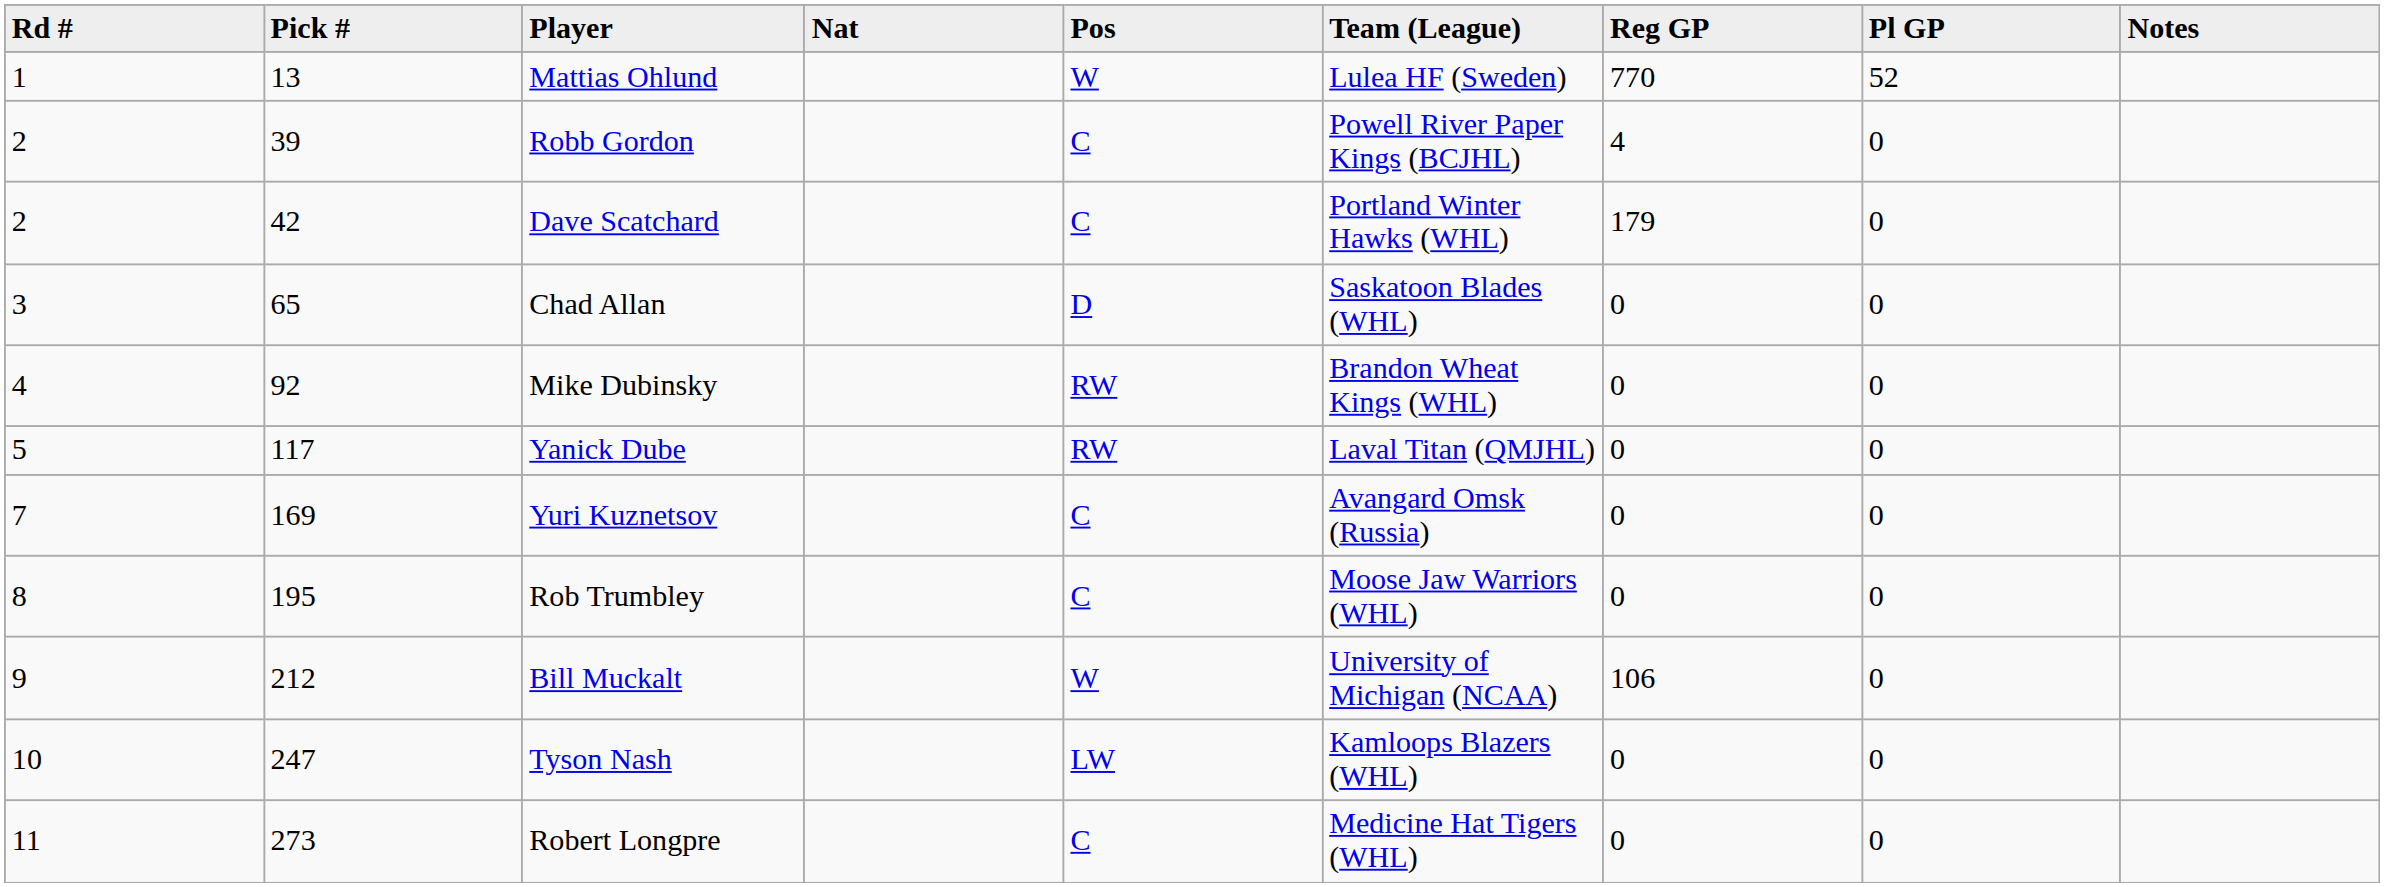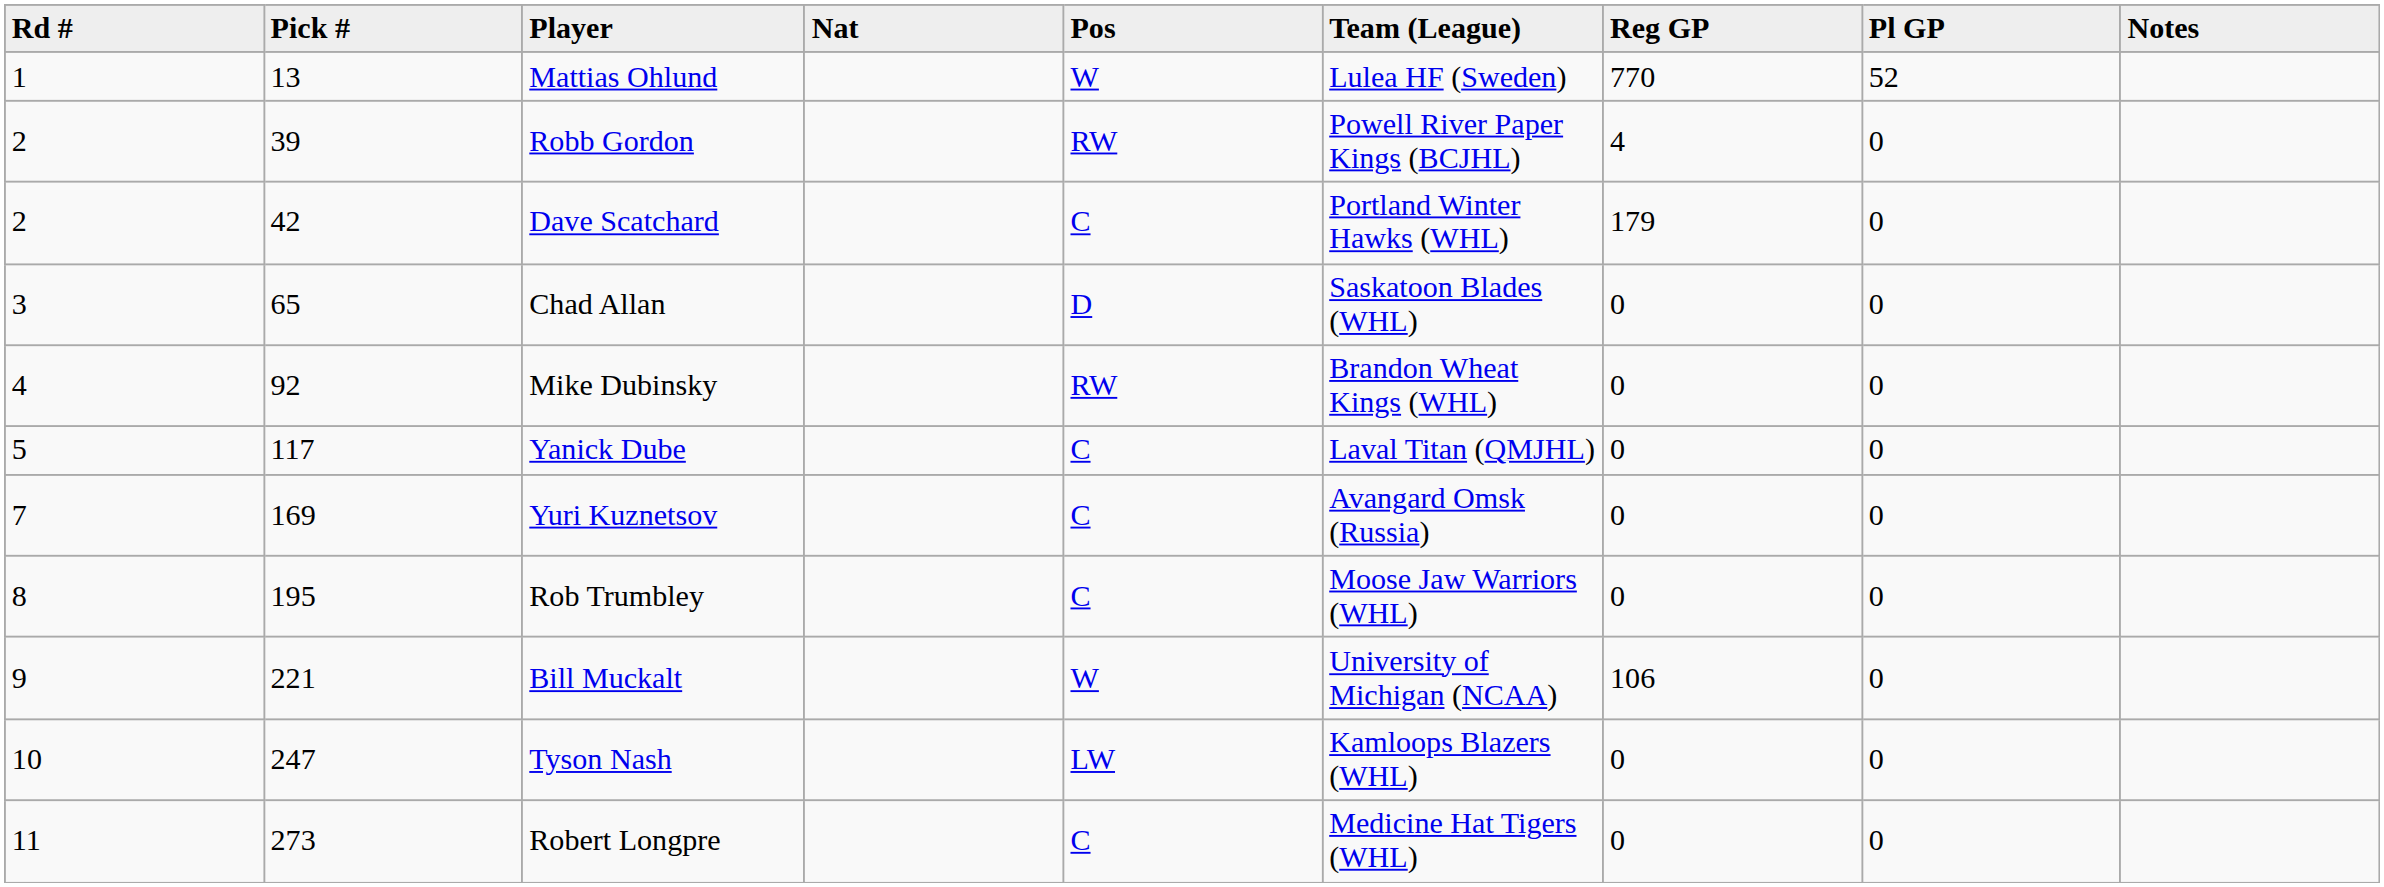Robb Gordon | Pos: C -> RW
Yanick Dube | Pos: RW -> C
Bill Muckalt | Pick #: 212 -> 221
